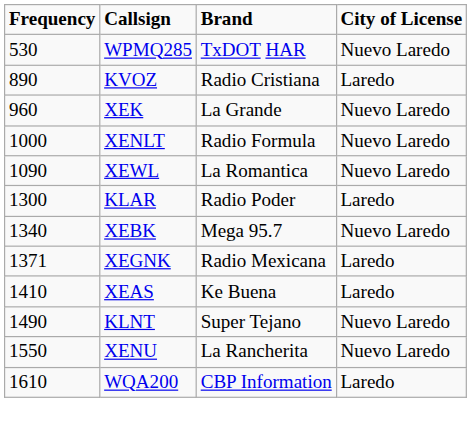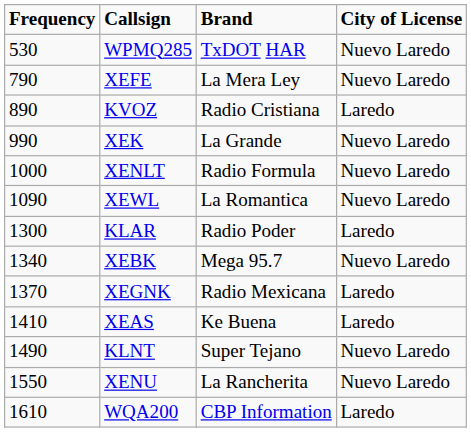+ row: 790 | XEFE | La Mera Ley | Nuevo Laredo
XEK | Frequency: 960 -> 990
XEGNK | Frequency: 1371 -> 1370
